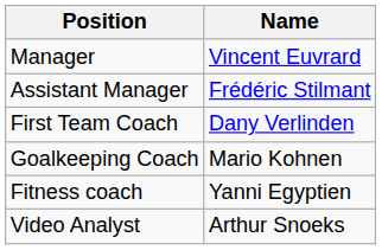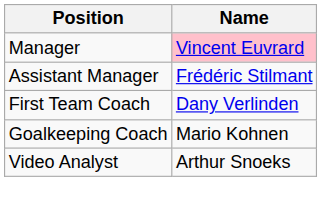Manager | Name: no background -> pink background
- row: Fitness coach | Yanni Egyptien
